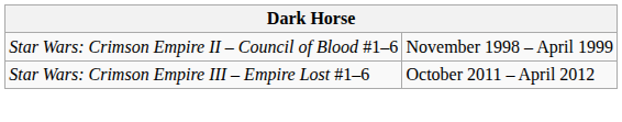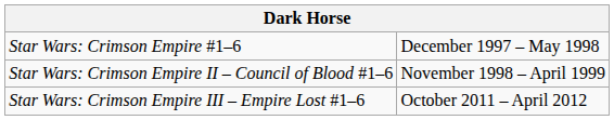+ row: Star Wars: Crimson Empire #1–6 | December 1997 – May 1998
